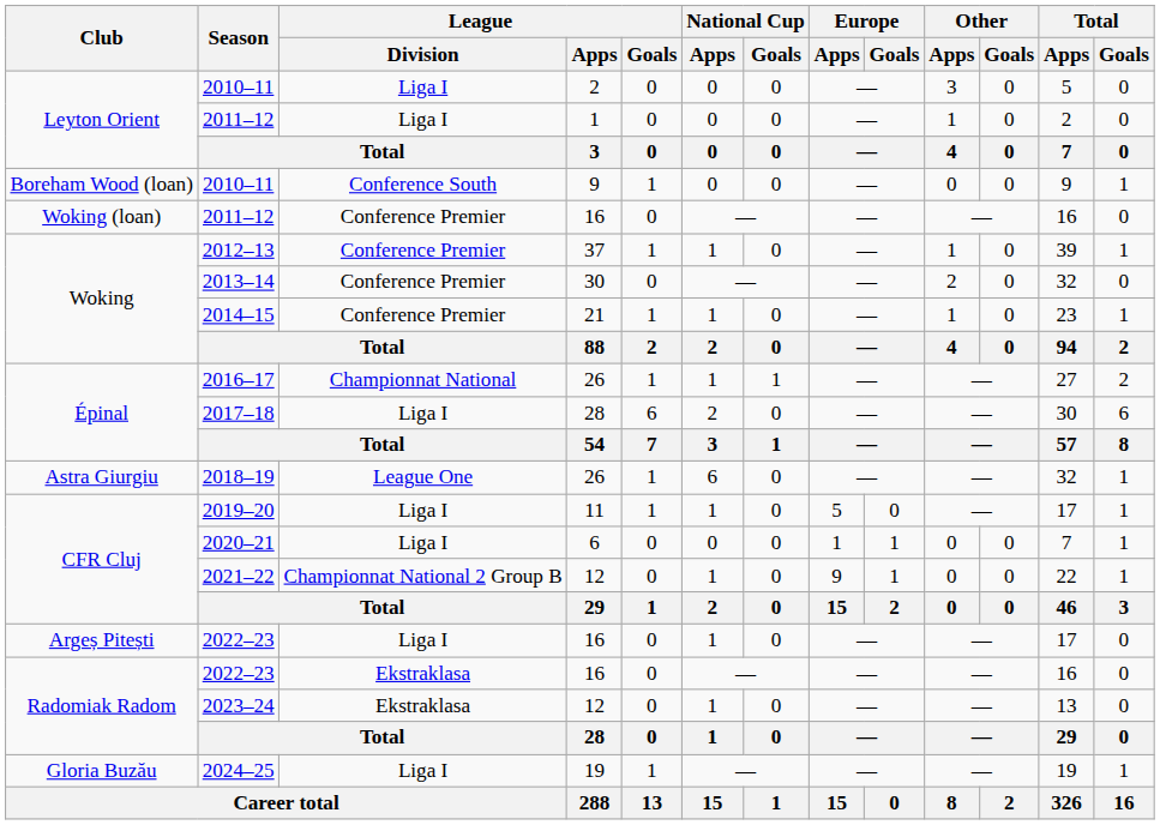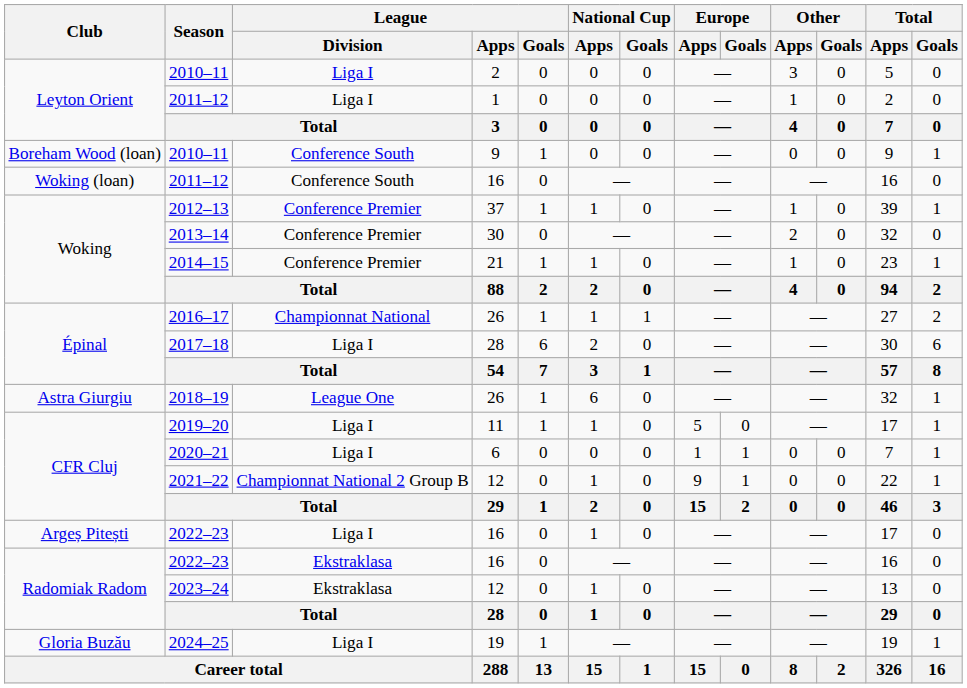Woking (loan) / 2011–12 | League / Division: Conference Premier -> Conference South
